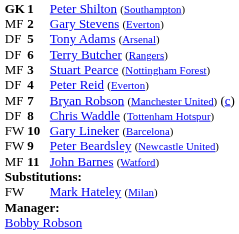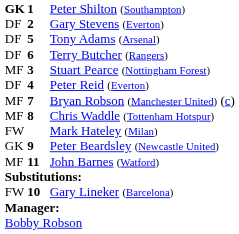Gary Stevens (Everton) | column 1: MF -> DF
Chris Waddle (Tottenham Hotspur) | column 1: DF -> MF
rows swapped: Gary Lineker (Barcelona) <-> Mark Hateley (Milan)
Peter Beardsley (Newcastle United) | column 1: FW -> GK
